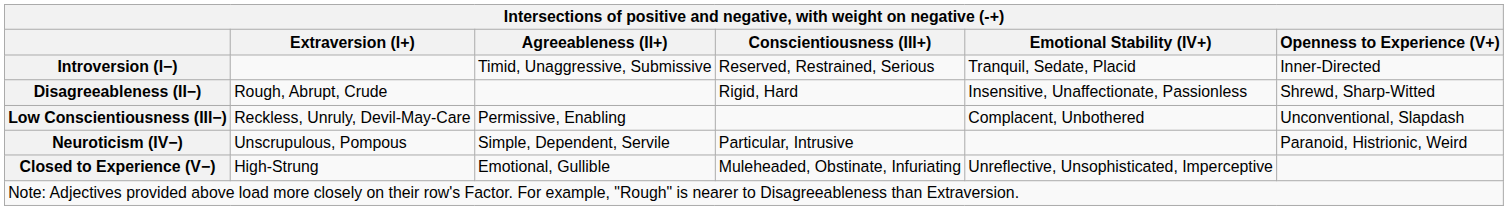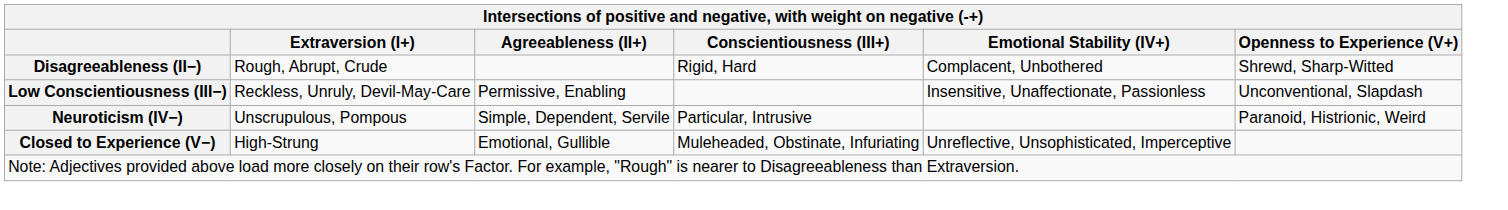- row: Introversion (I−) | Timid, Unaggressive, Submissive | Reserved, Restrained, Serious | Tranquil, Sedate, Placid | Inner-Directed
Disagreeableness (II−) | Emotional Stability (IV+): Insensitive, Unaffectionate, Passionless -> Complacent, Unbothered
Low Conscientiousness (III−) | Emotional Stability (IV+): Complacent, Unbothered -> Insensitive, Unaffectionate, Passionless
